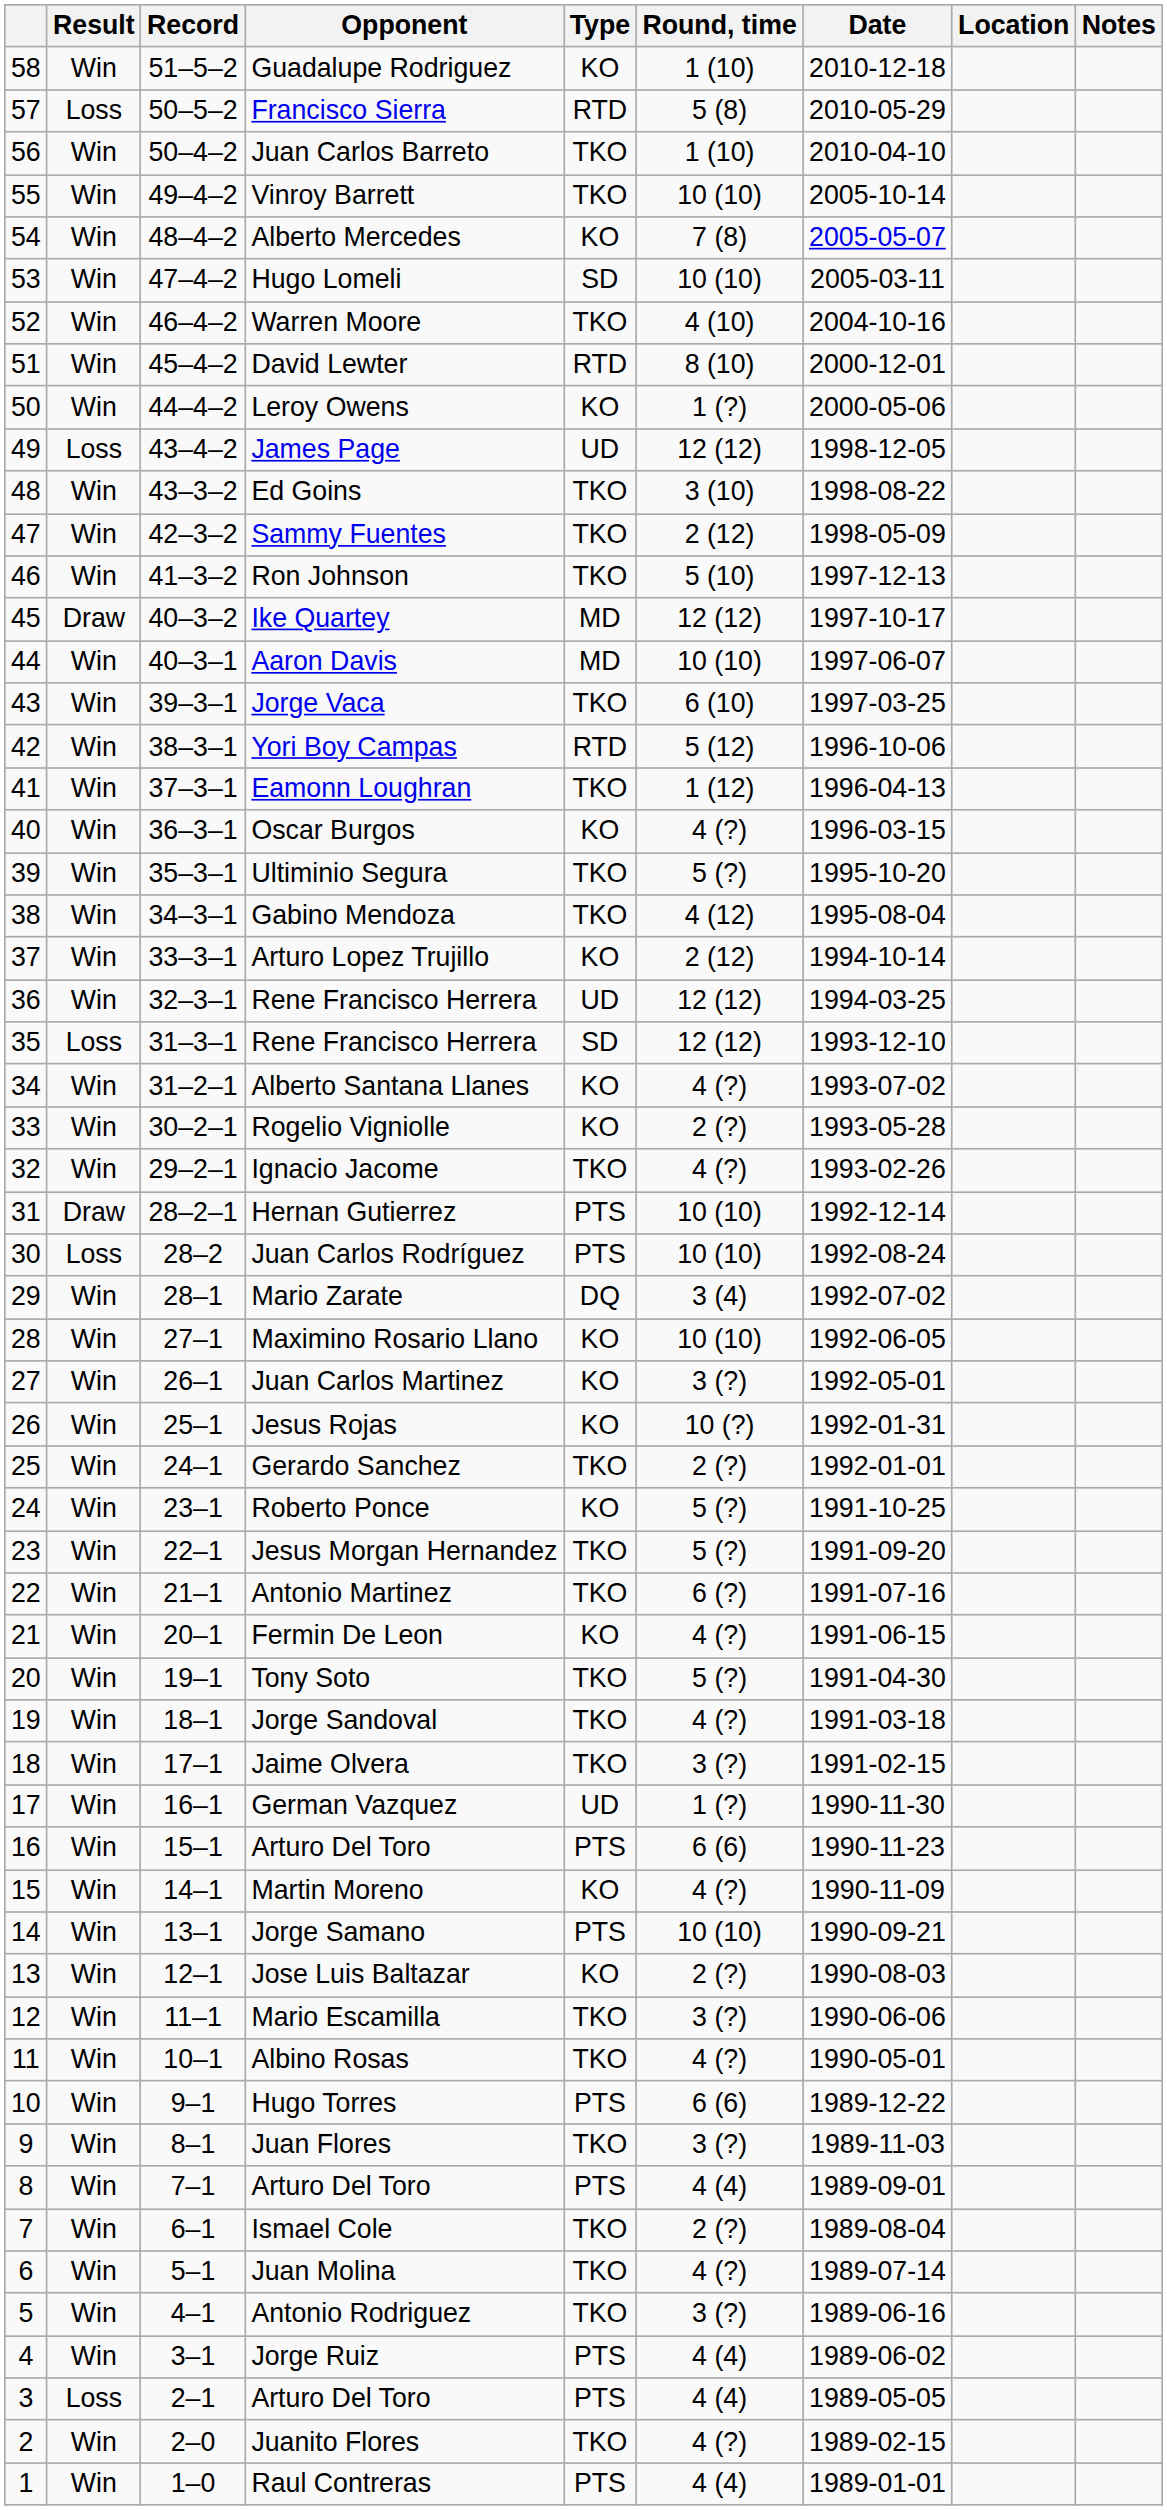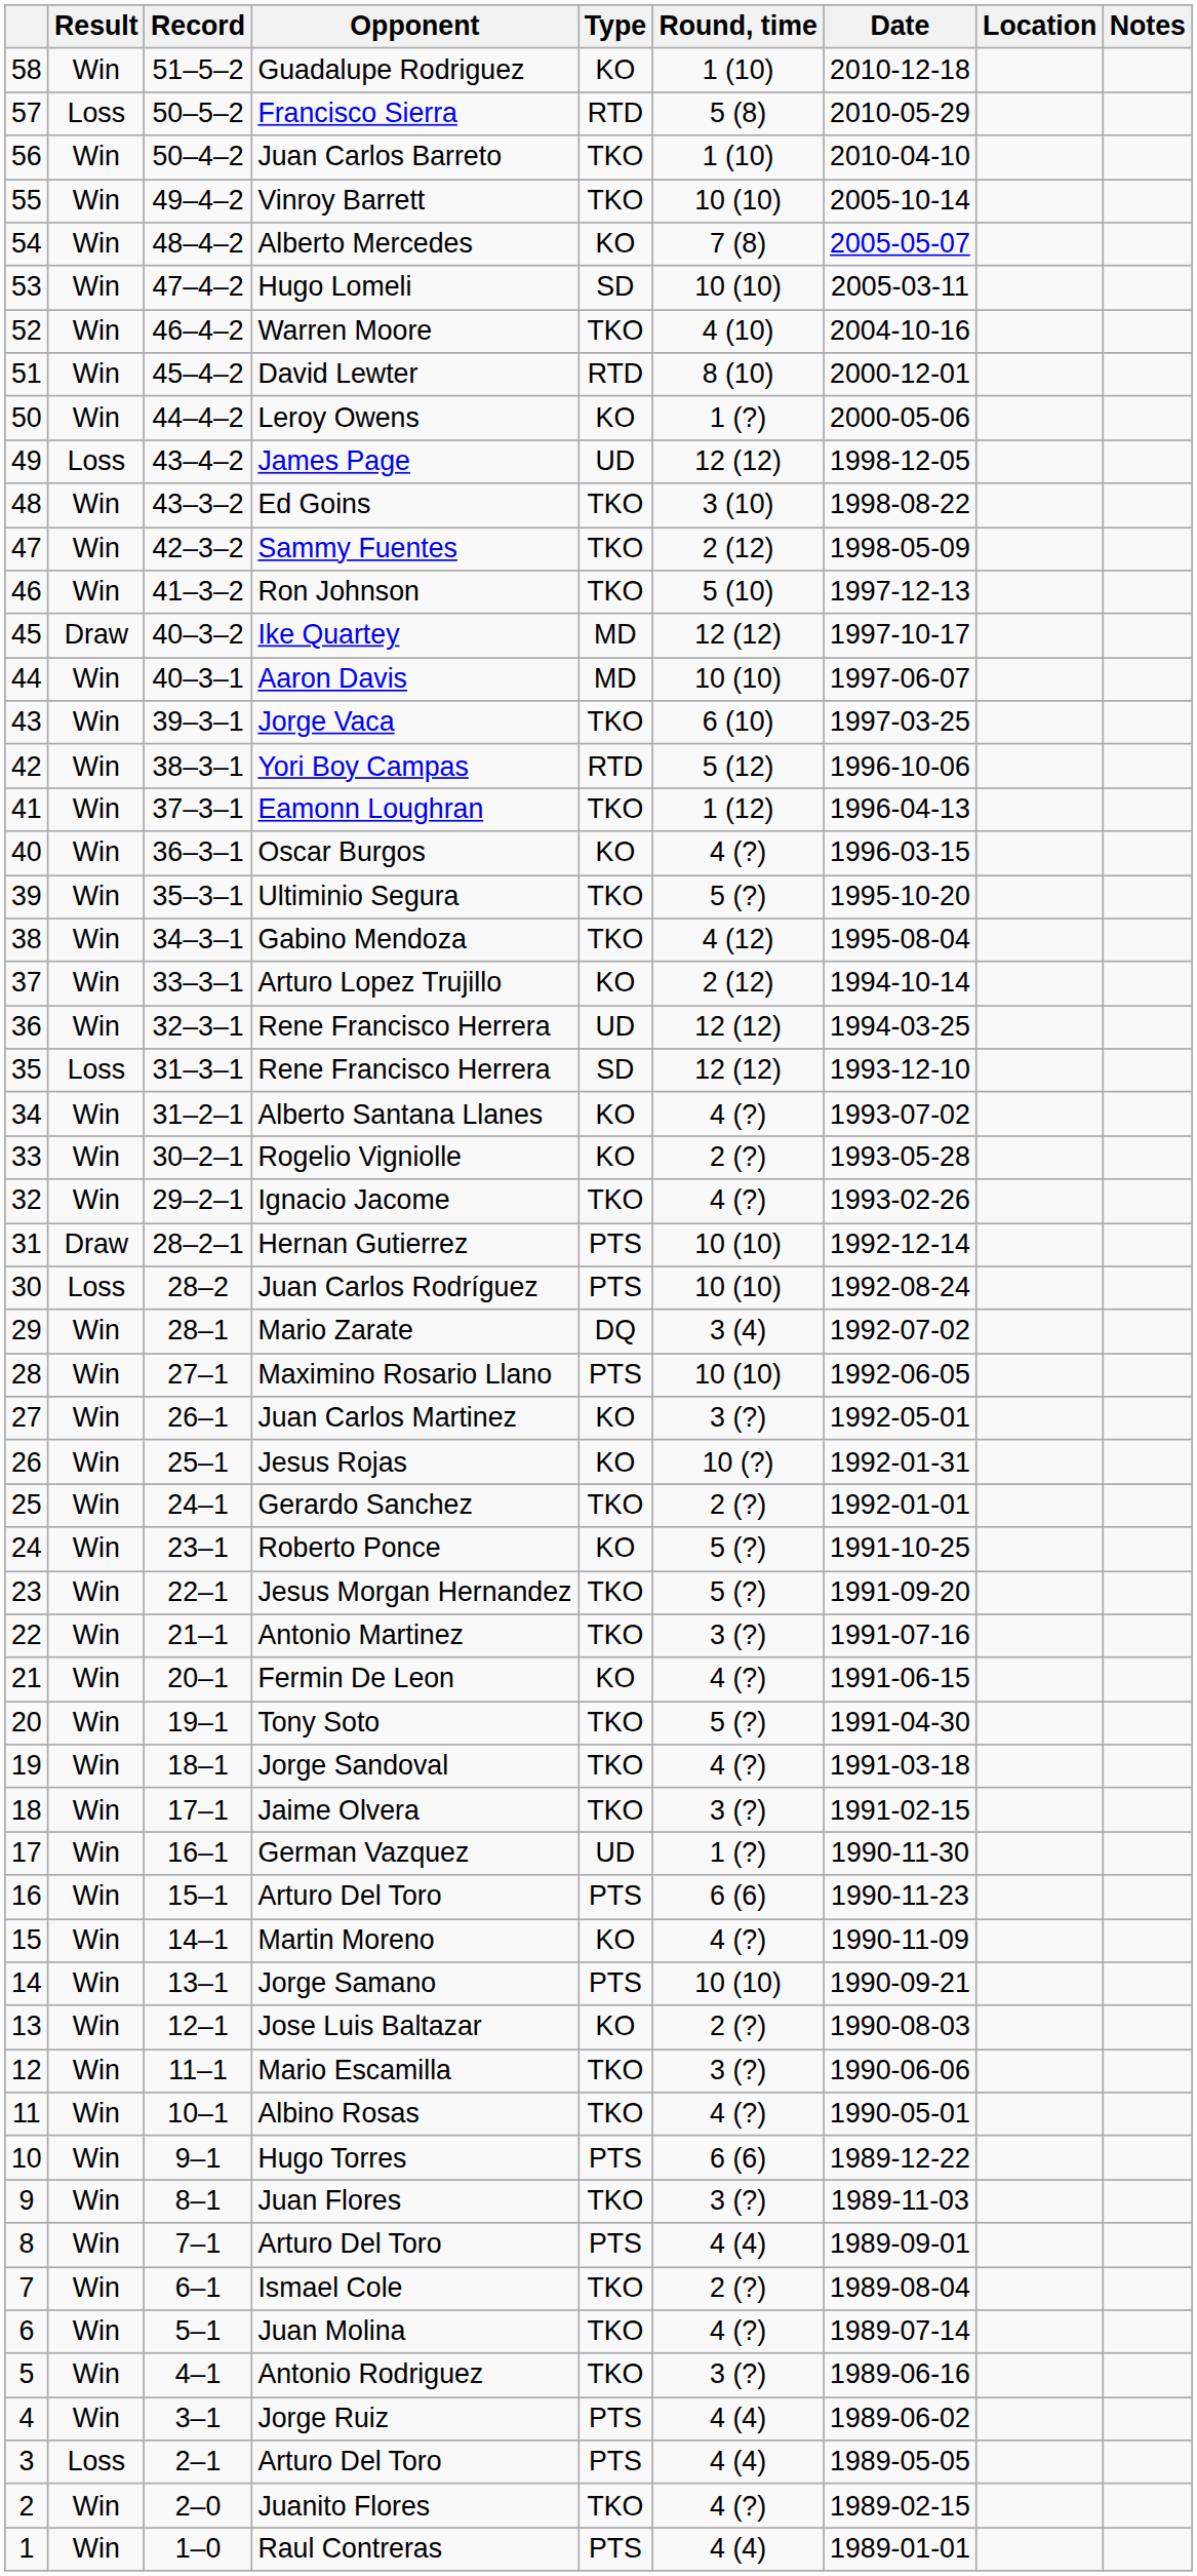Maximino Rosario Llano | Type: KO -> PTS
Antonio Martinez | Round, time: 6 (?) -> 3 (?)
